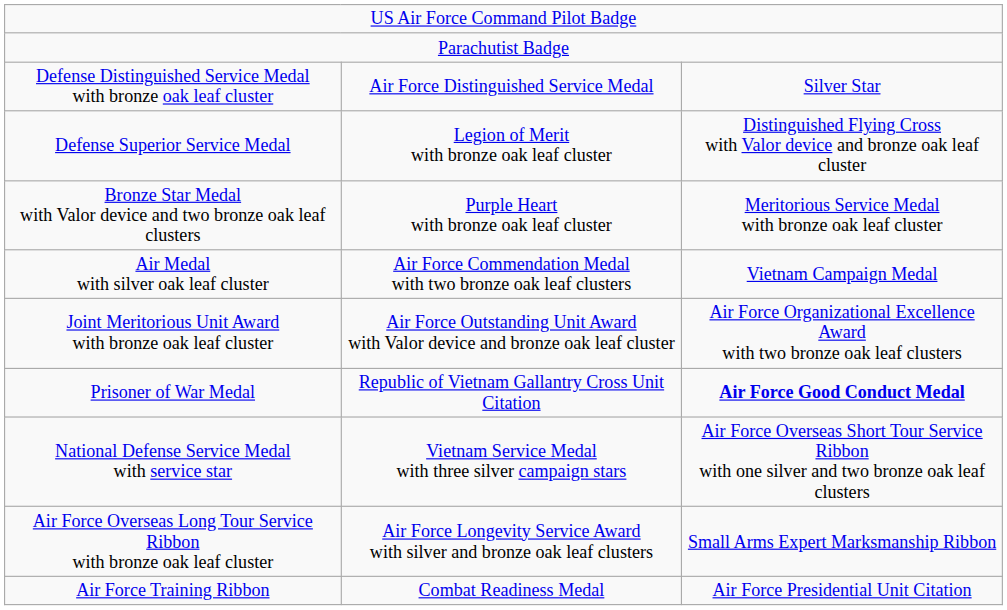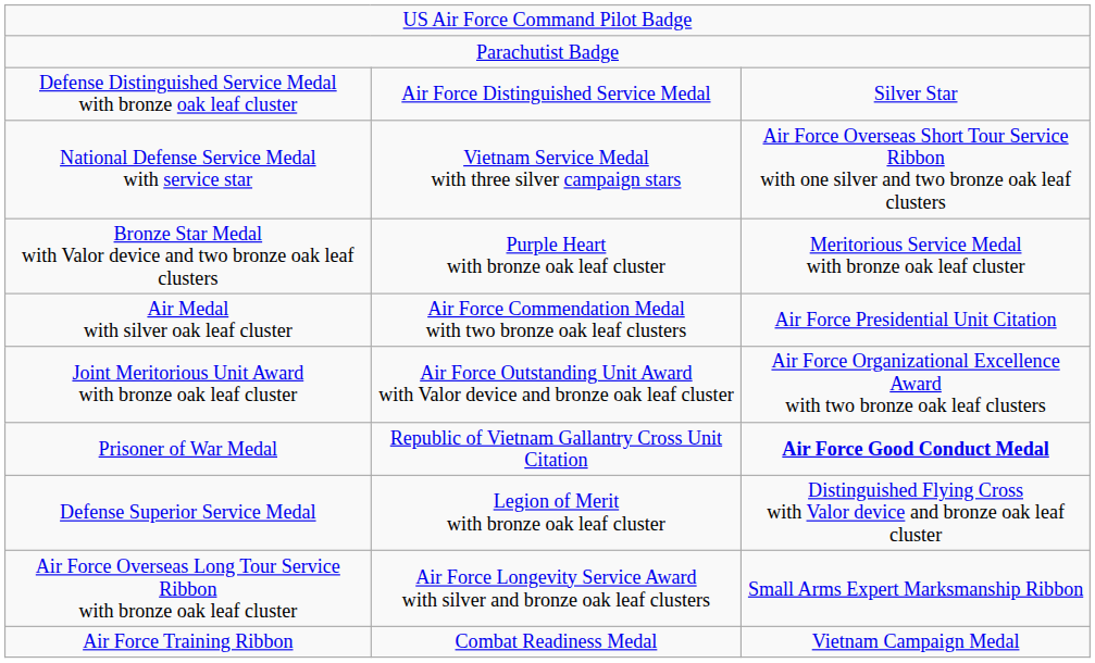rows swapped: Defense Superior Service Medal <-> National Defense Service Medal with service star
Air Medal with silver oak leaf cluster | column 3: Vietnam Campaign Medal -> Air Force Presidential Unit Citation
Air Force Training Ribbon | column 3: Air Force Presidential Unit Citation -> Vietnam Campaign Medal
